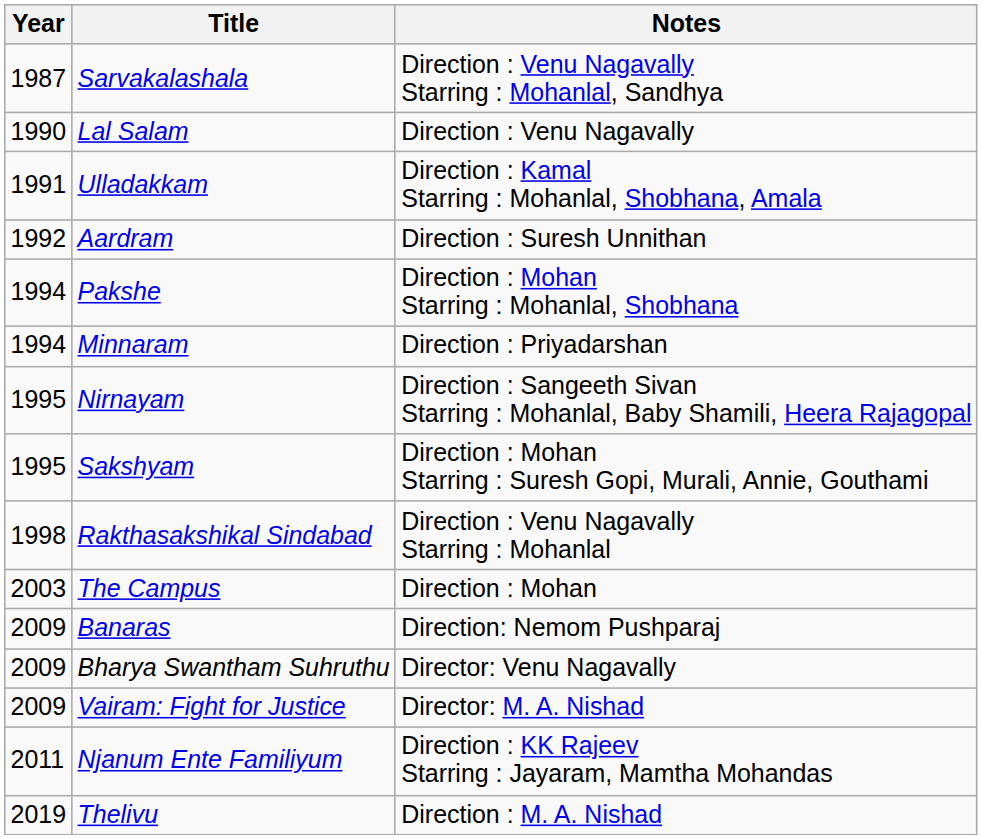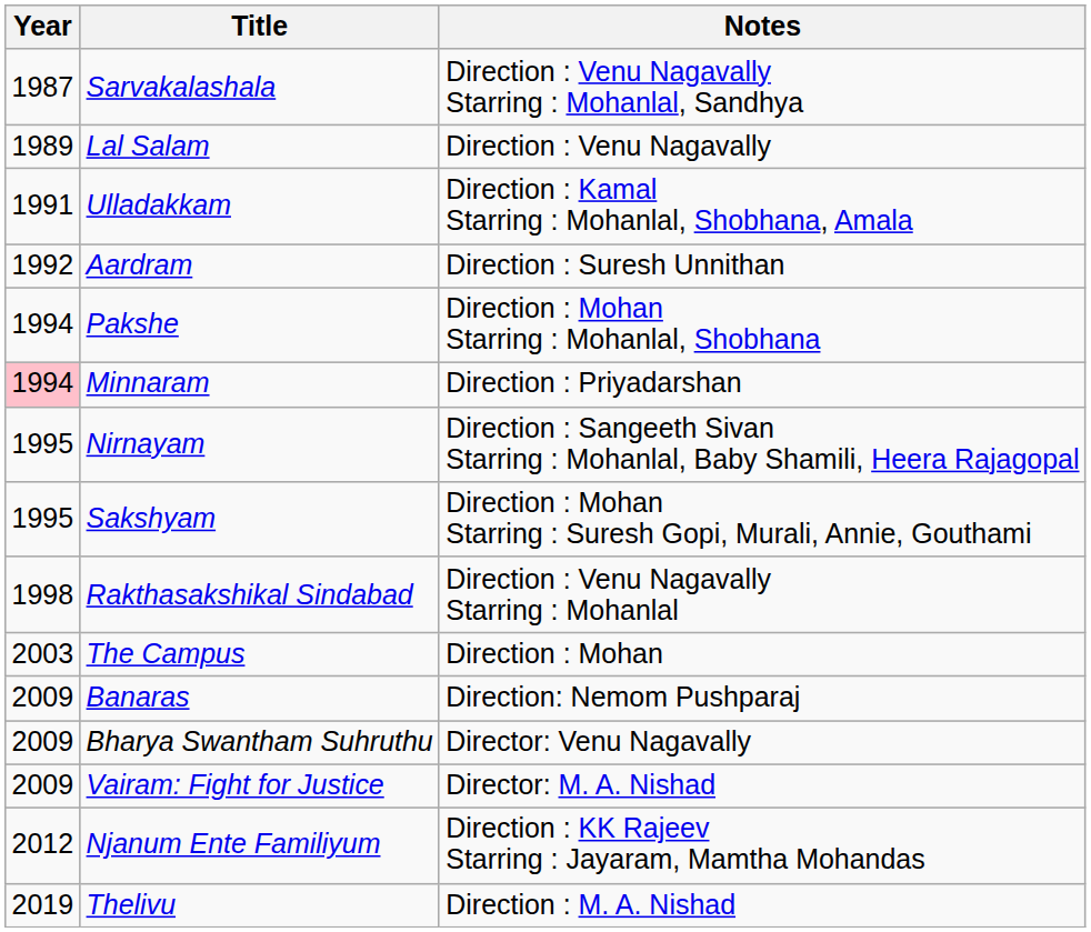Lal Salam | Year: 1990 -> 1989
Minnaram | Year: no background -> pink background
Njanum Ente Familiyum | Year: 2011 -> 2012
